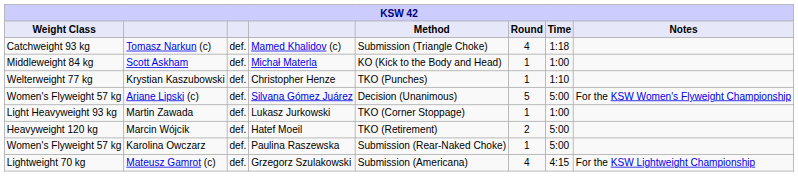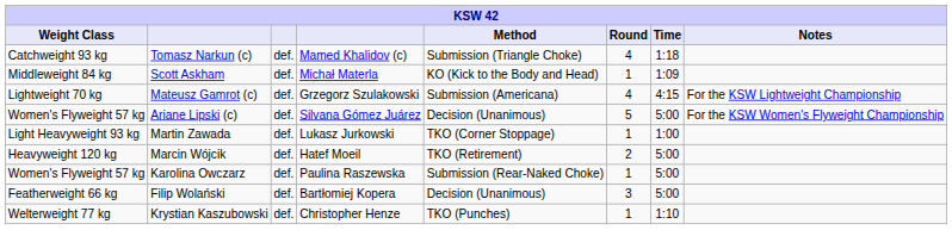Scott Askham | Time: 1:00 -> 1:09
rows swapped: Mateusz Gamrot (c) <-> Krystian Kaszubowski
+ row: Featherweight 66 kg | Filip Wolański | def. | Bartłomiej Kopera | Decision (Unanimous) | 3 | 5:00
